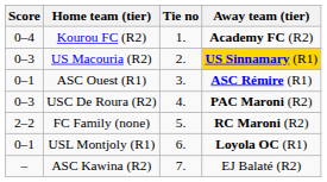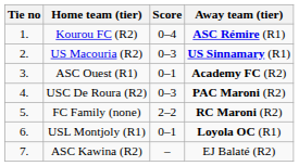columns swapped: Tie no <-> Score
Kourou FC (R2) | Away team (tier): Academy FC (R2) -> ASC Rémire (R1)
US Macouria (R2) | Away team (tier): gold background -> no background
ASC Ouest (R1) | Away team (tier): ASC Rémire (R1) -> Academy FC (R2)
